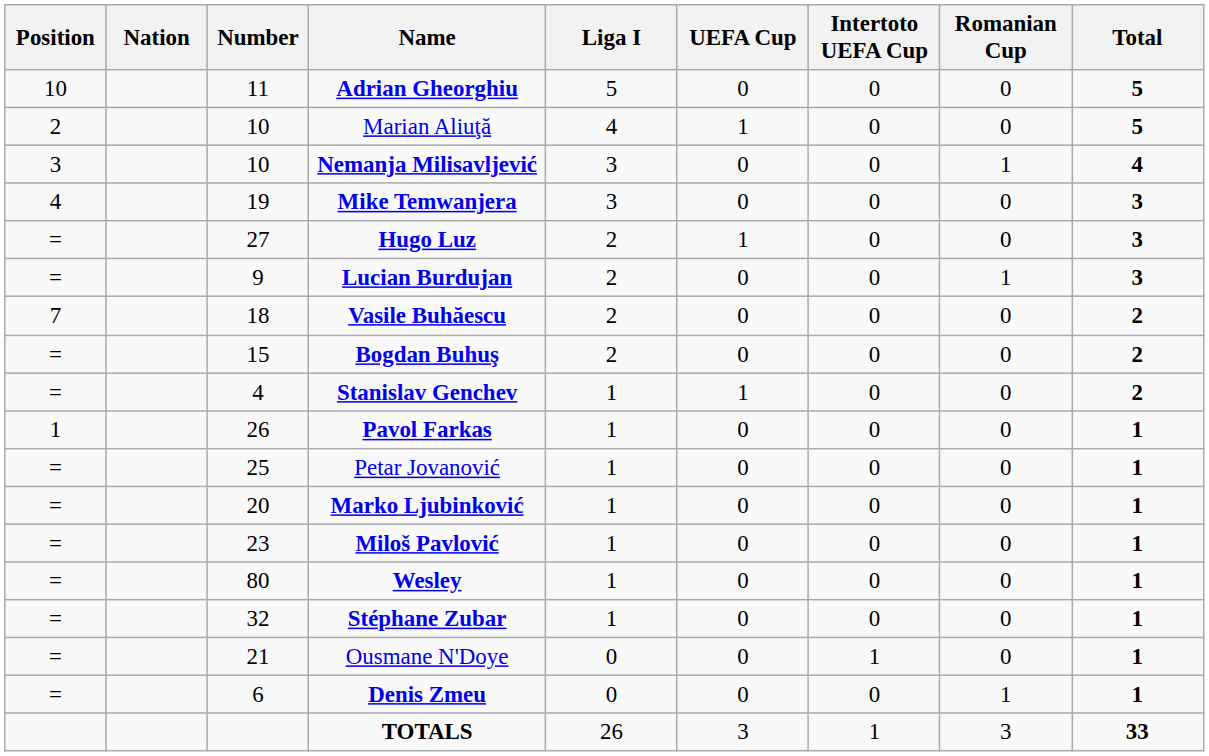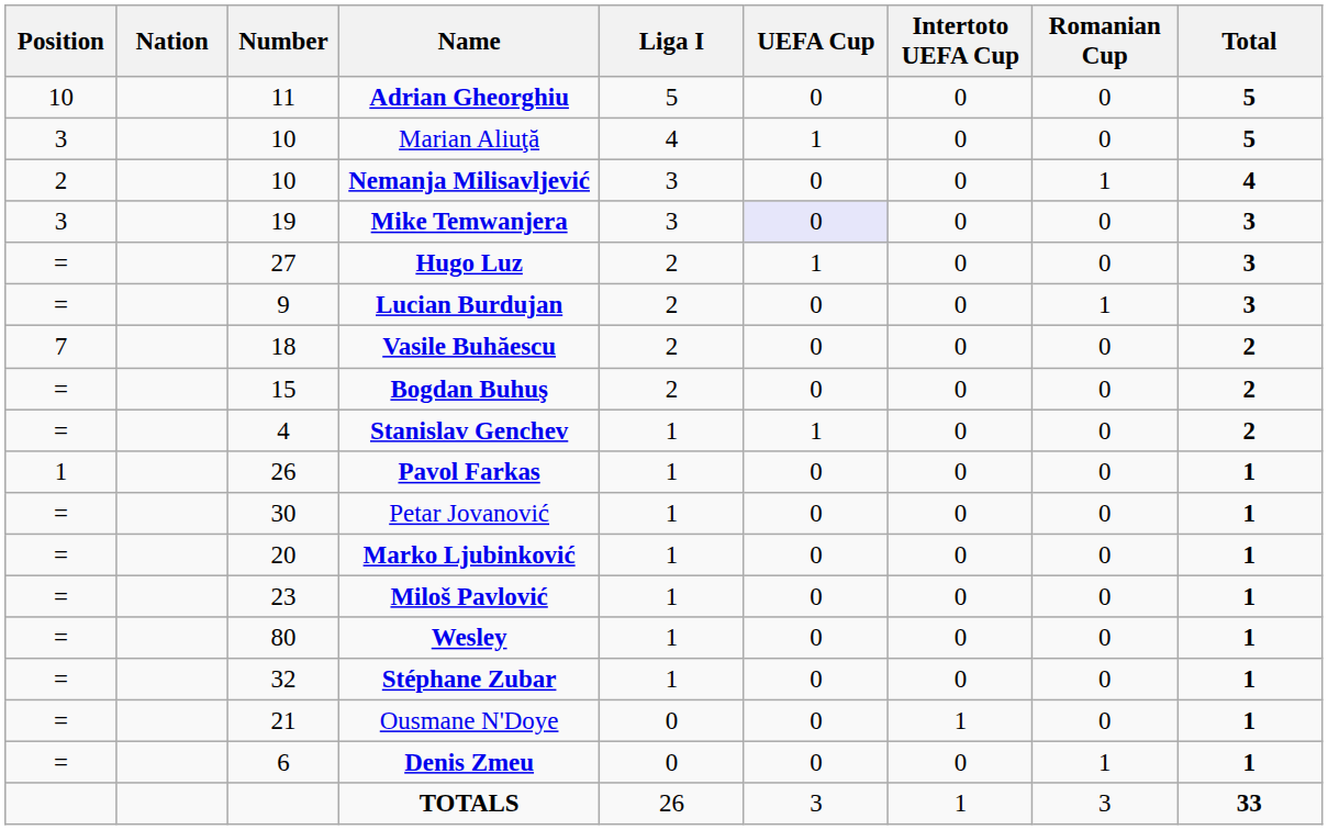Marian Aliuţă | Position: 2 -> 3
Nemanja Milisavljević | Position: 3 -> 2
Mike Temwanjera | Position: 4 -> 3
Mike Temwanjera | UEFA Cup: no background -> lavender background
Petar Jovanović | Number: 25 -> 30
